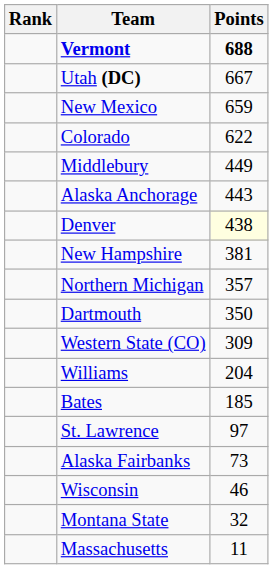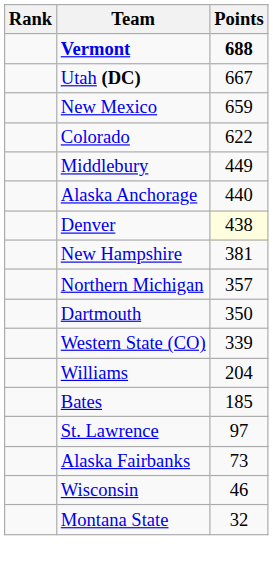Alaska Anchorage | Points: 443 -> 440
Western State (CO) | Points: 309 -> 339
- row: Massachusetts | 11
